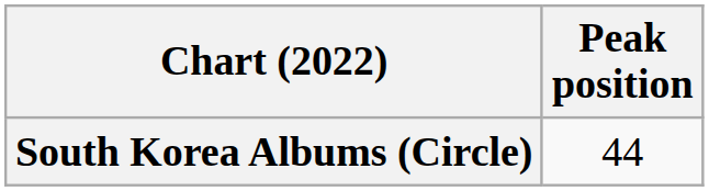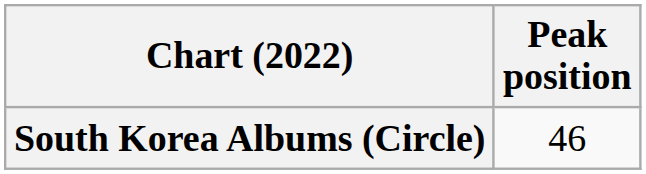South Korea Albums (Circle) | Peak position: 44 -> 46
